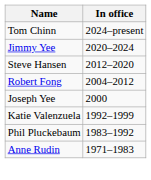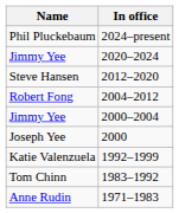2024–present | Name: Tom Chinn -> Phil Pluckebaum
+ row: Jimmy Yee | 2000–2004
1983–1992 | Name: Phil Pluckebaum -> Tom Chinn
